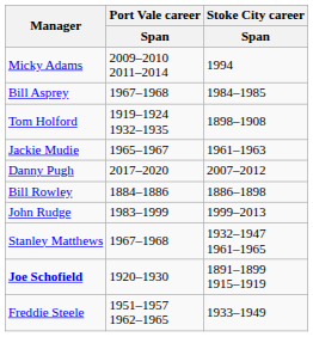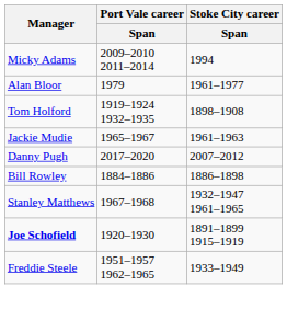- row: Bill Asprey | 1967–1968 | 1984–1985
+ row: Alan Bloor | 1979 | 1961–1977
- row: John Rudge | 1983–1999 | 1999–2013
